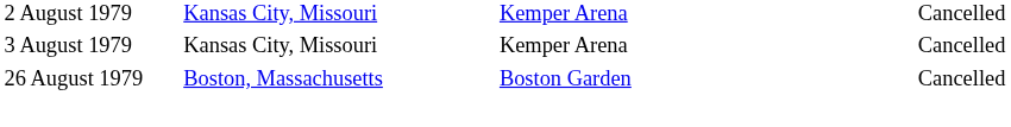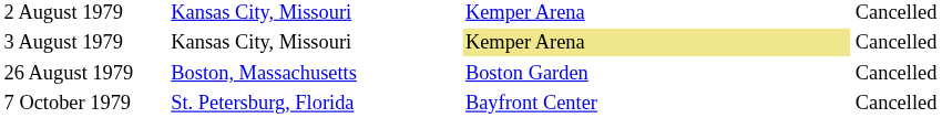3 August 1979 | column 3: no background -> khaki background
+ row: 7 October 1979 | St. Petersburg, Florida | Bayfront Center | Cancelled
